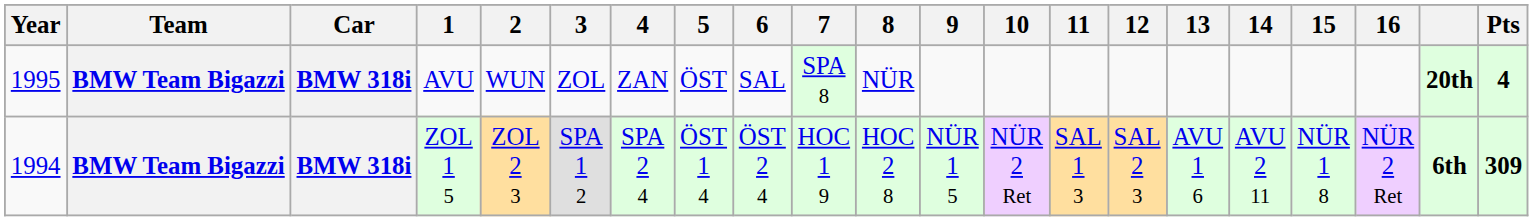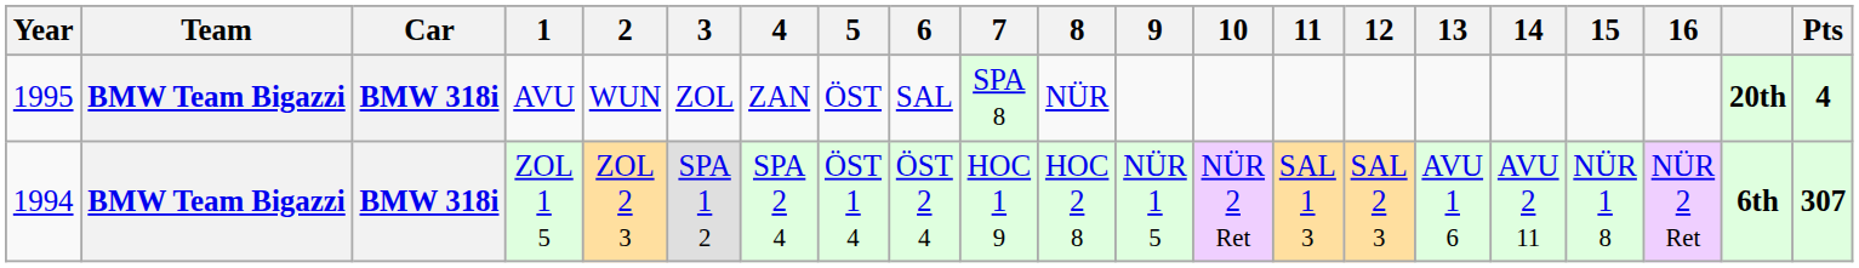ZOL 1 5 | Pts: 309 -> 307
